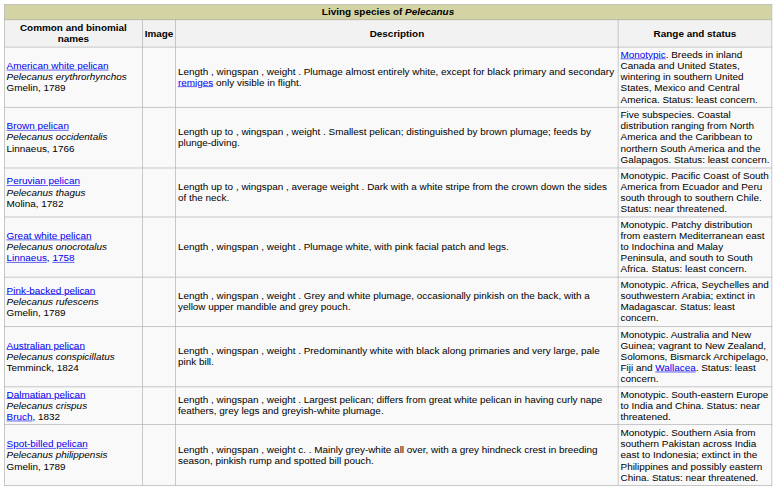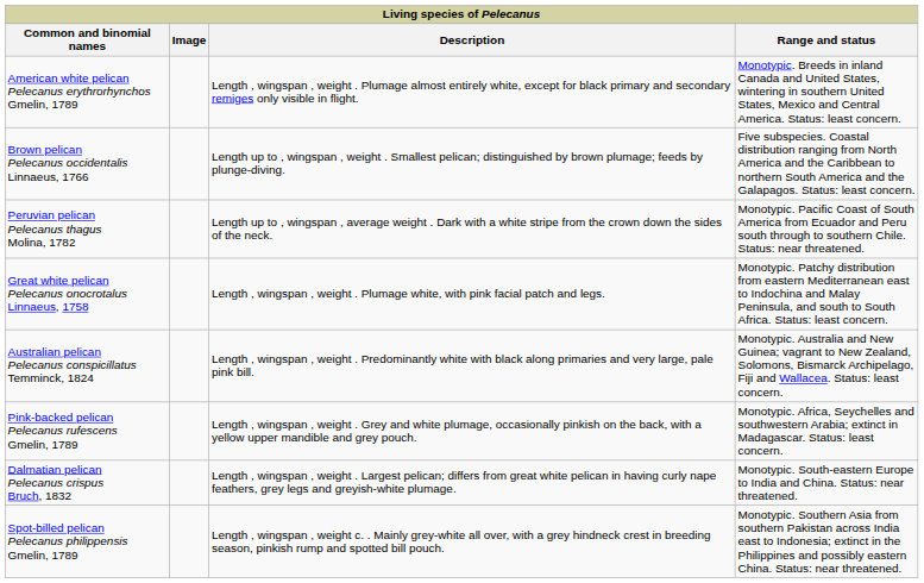rows swapped: Australian pelican Pelecanus conspicillatus Temminck, 1824 <-> Pink-backed pelican Pelecanus rufescens Gmelin, 1789
